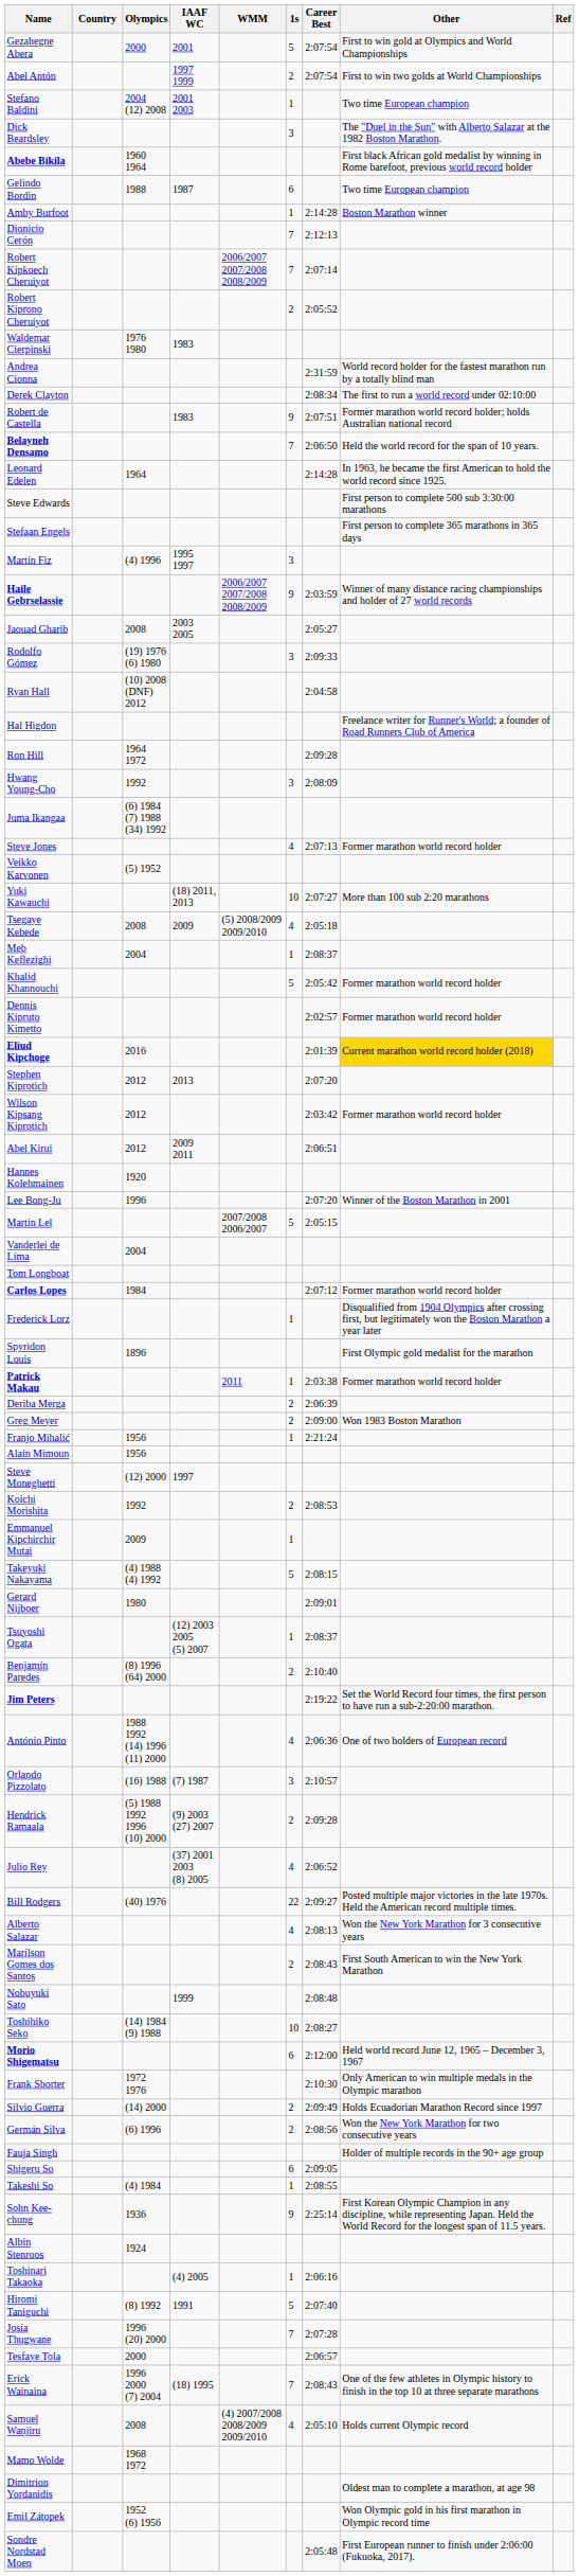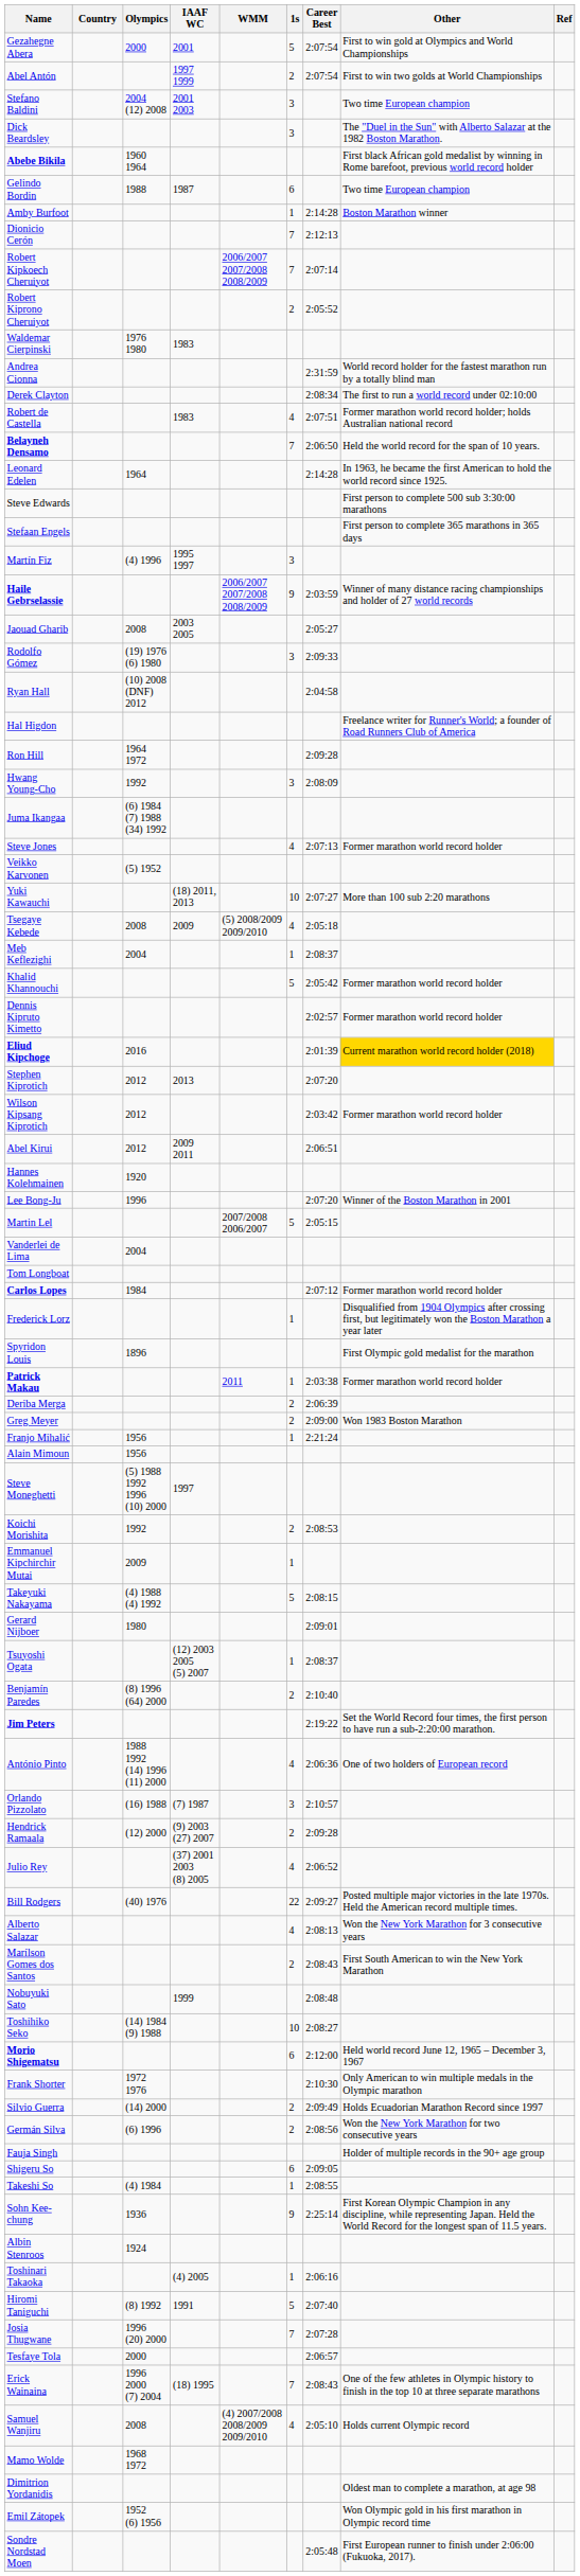Stefano Baldini | 1s: 1 -> 3
Robert de Castella | 1s: 9 -> 4
Steve Moneghetti | Olympics: (12) 2000 -> (5) 1988 1992 1996 (10) 2000
Hendrick Ramaala | Olympics: (5) 1988 1992 1996 (10) 2000 -> (12) 2000
